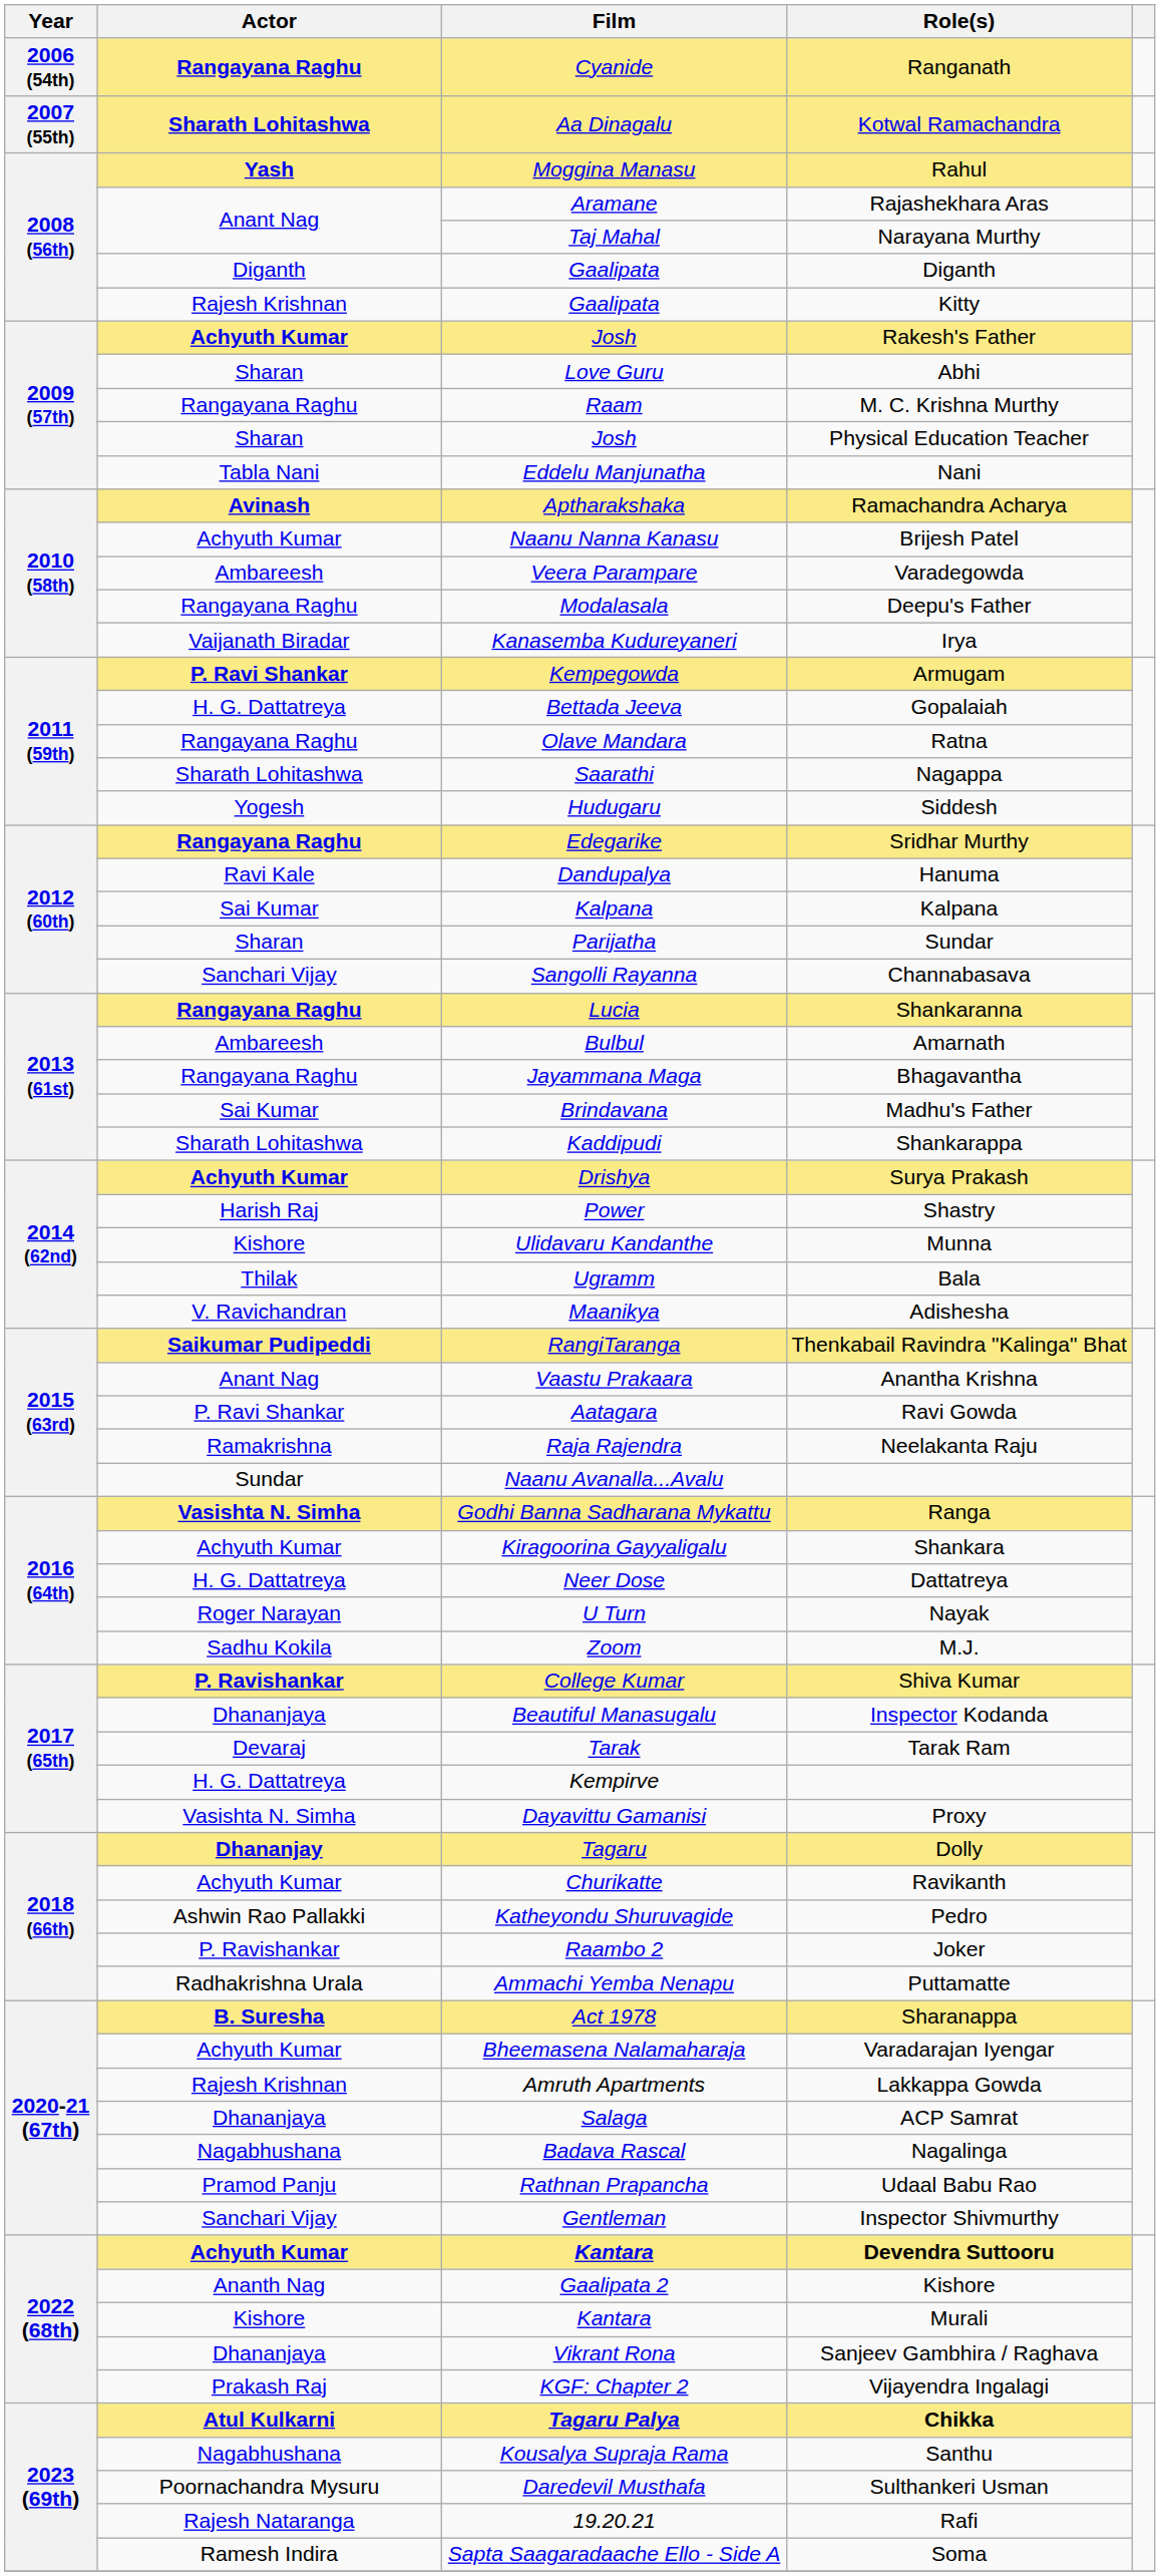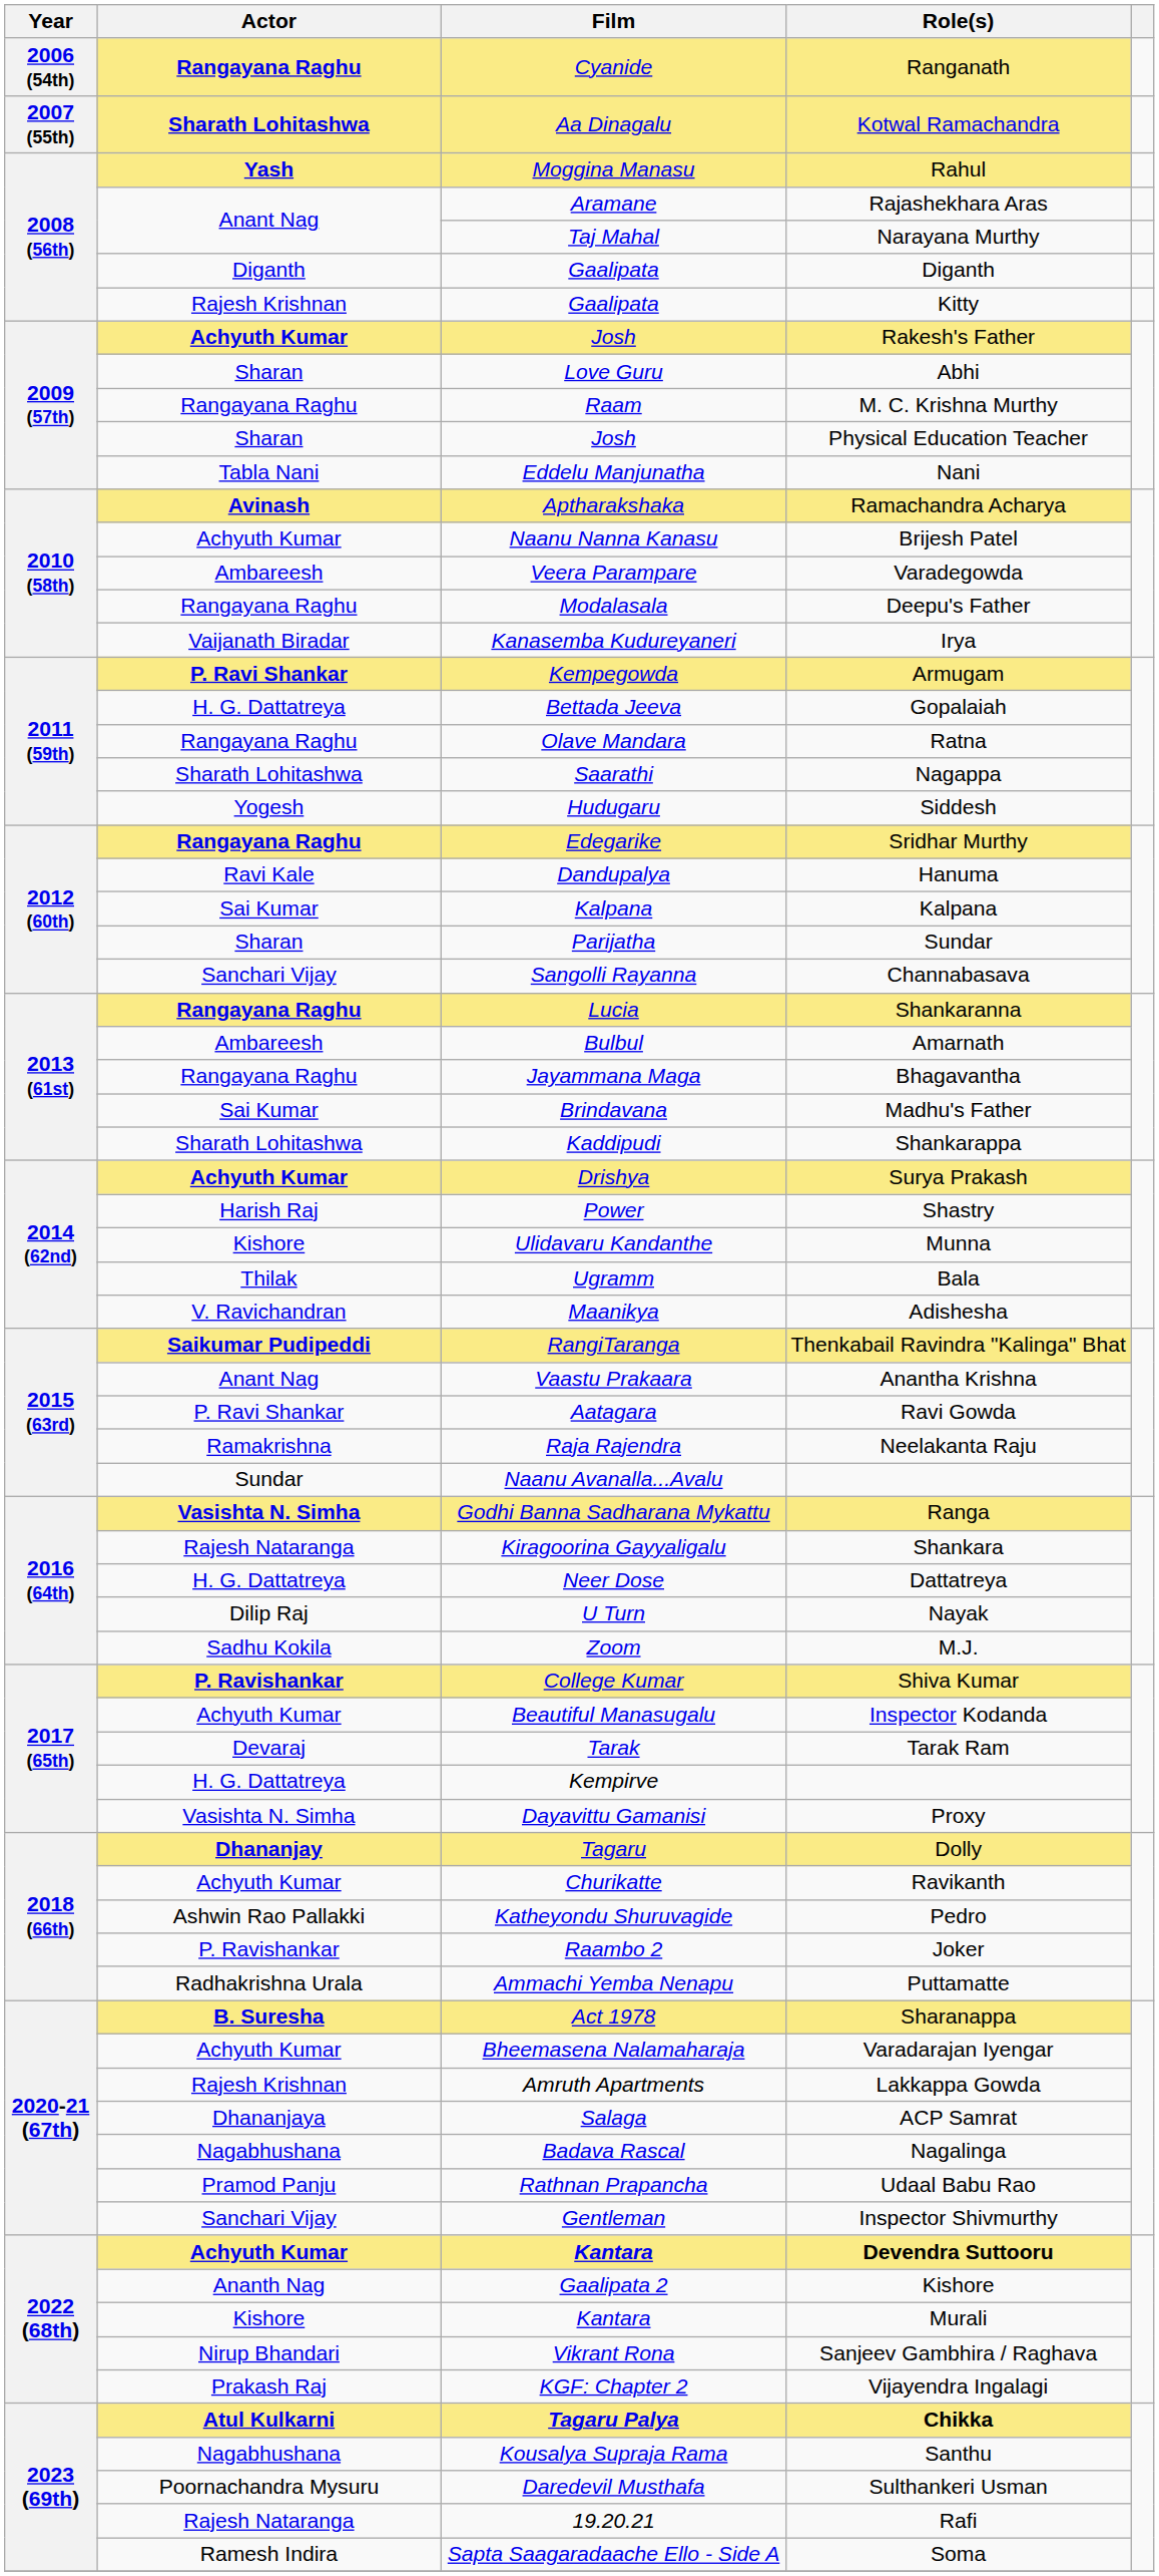Shankara | Actor: Achyuth Kumar -> Rajesh Nataranga
Nayak | Actor: Roger Narayan -> Dilip Raj
Inspector Kodanda | Actor: Dhananjaya -> Achyuth Kumar
Sanjeev Gambhira / Raghava | Actor: Dhananjaya -> Nirup Bhandari
